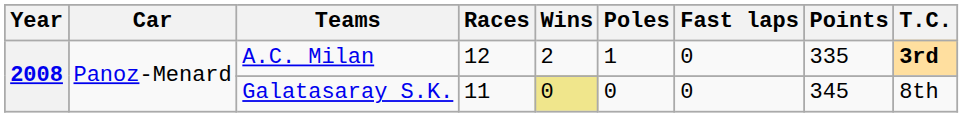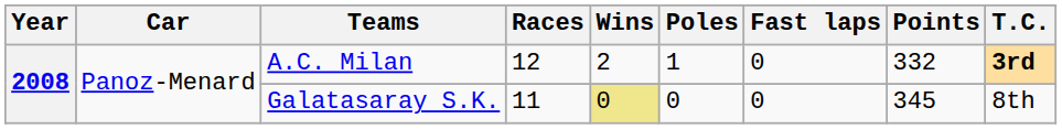A.C. Milan | Points: 335 -> 332
